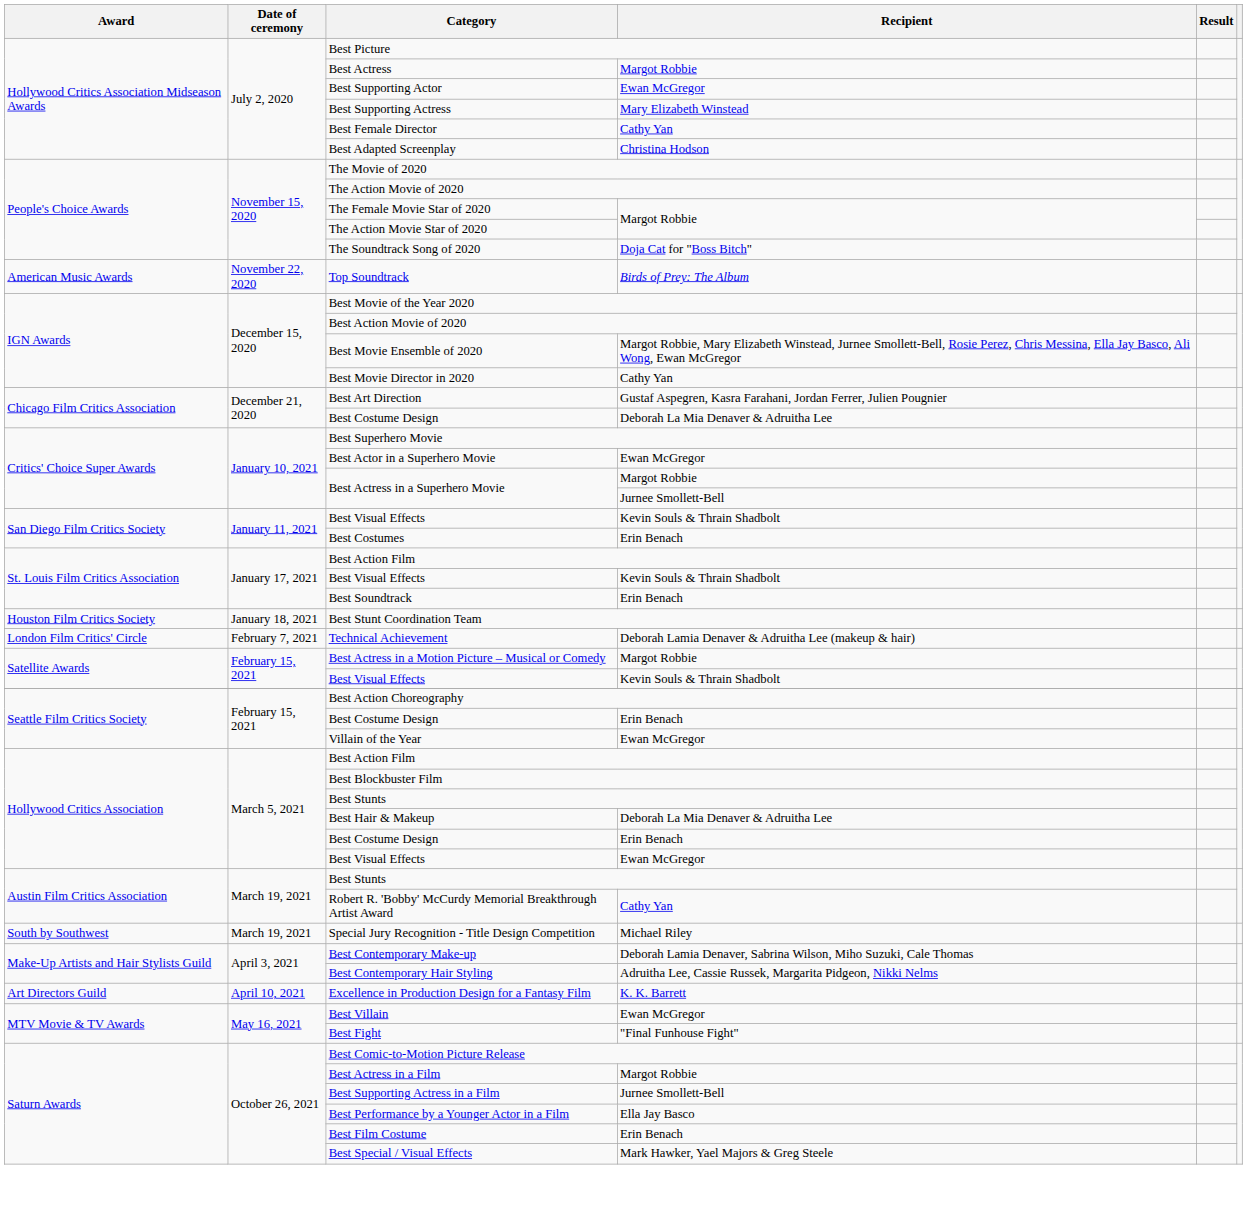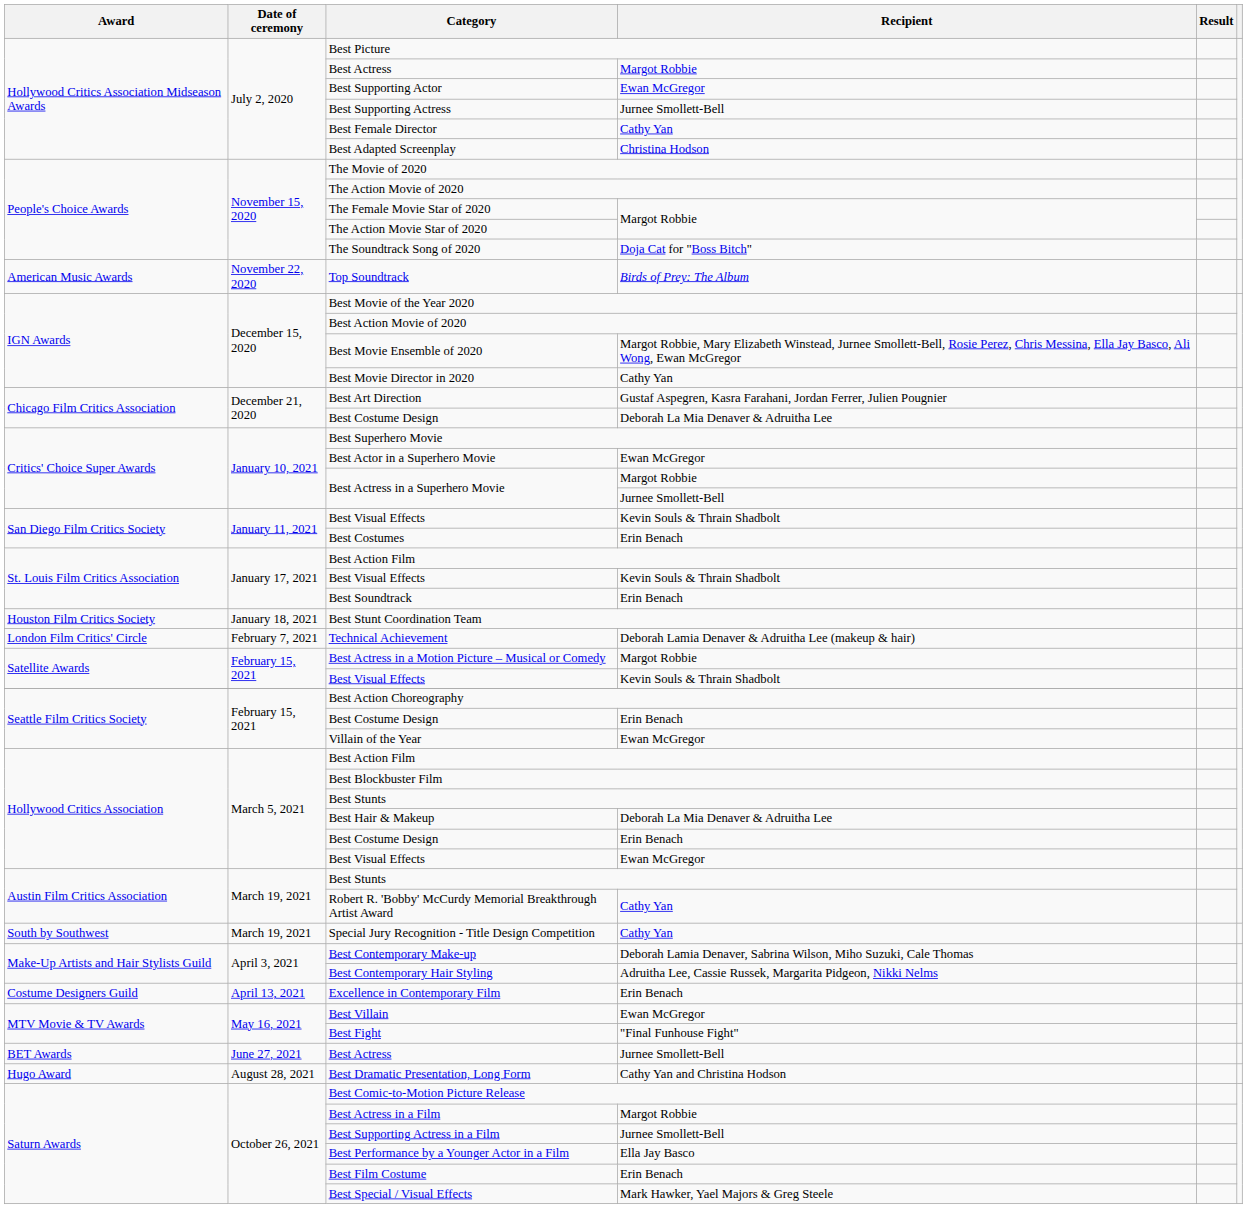Best Supporting Actress | Recipient: Mary Elizabeth Winstead -> Jurnee Smollett-Bell
Special Jury Recognition - Title Design Competition | Recipient: Michael Riley -> Cathy Yan
- row: Art Directors Guild | April 10, 2021 | Excellence in Production Design for a Fantasy Film | K. K. Barrett
+ row: Costume Designers Guild | April 13, 2021 | Excellence in Contemporary Film | Erin Benach
+ row: BET Awards | June 27, 2021 | Best Actress | Jurnee Smollett-Bell
+ row: Hugo Award | August 28, 2021 | Best Dramatic Presentation, Long Form | Cathy Yan and Christina Hodson
